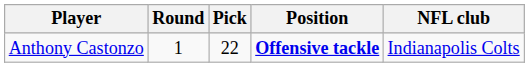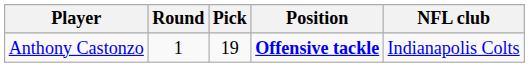Anthony Castonzo | Pick: 22 -> 19
